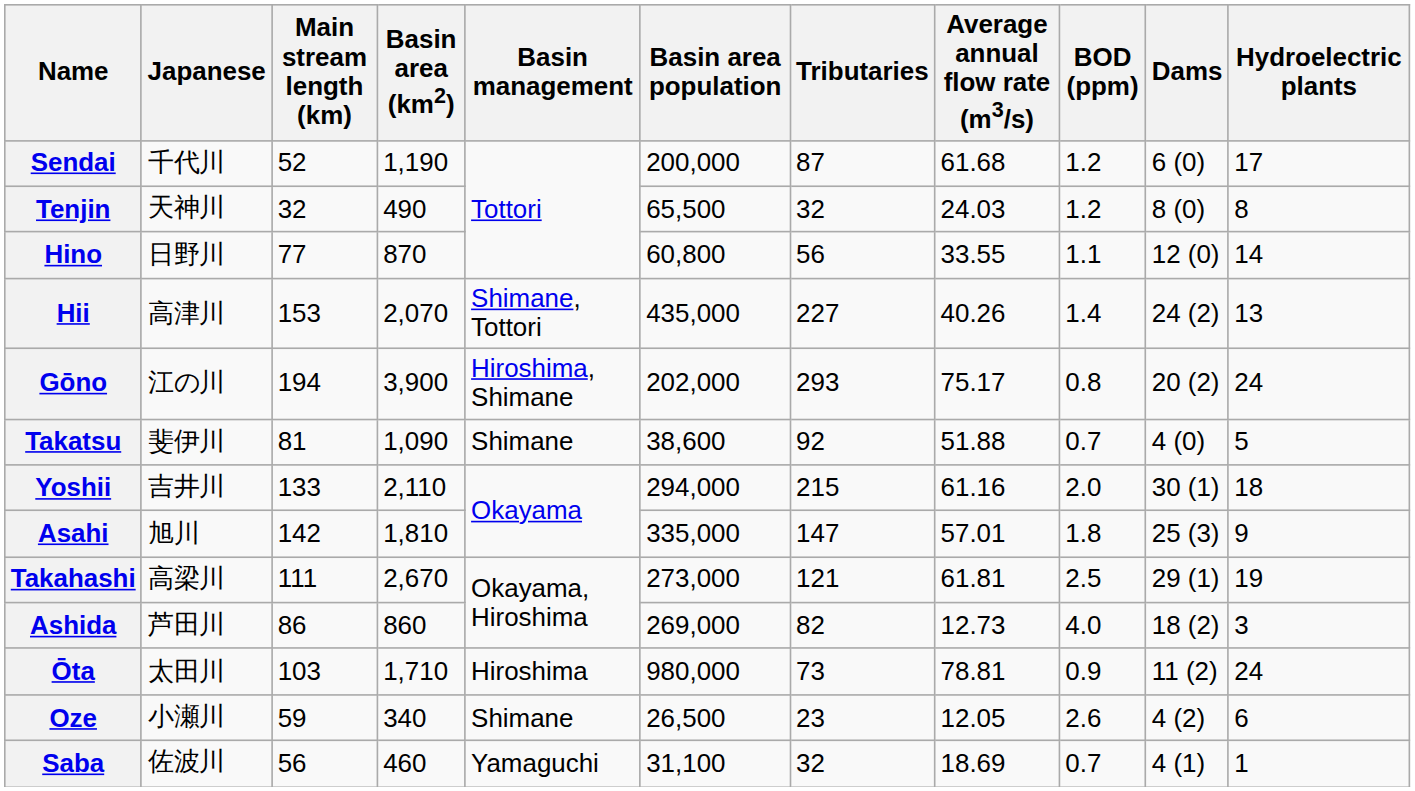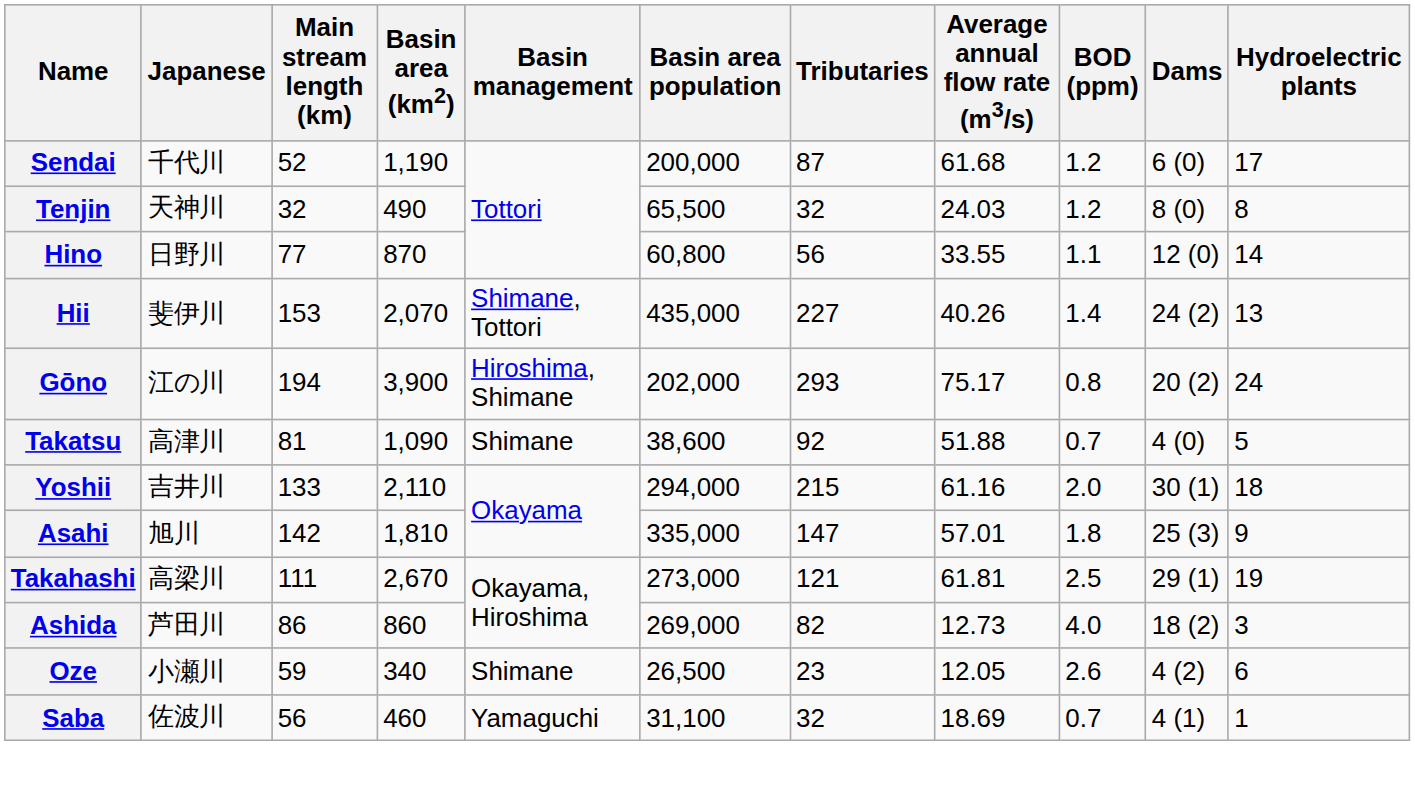Hii | Japanese: 高津川 -> 斐伊川
Takatsu | Japanese: 斐伊川 -> 高津川
- row: Ōta | 太田川 | 103 | 1,710 | Hiroshima | 980,000 | 73 | 78.81 | 0.9 | 11 (2) | 24
